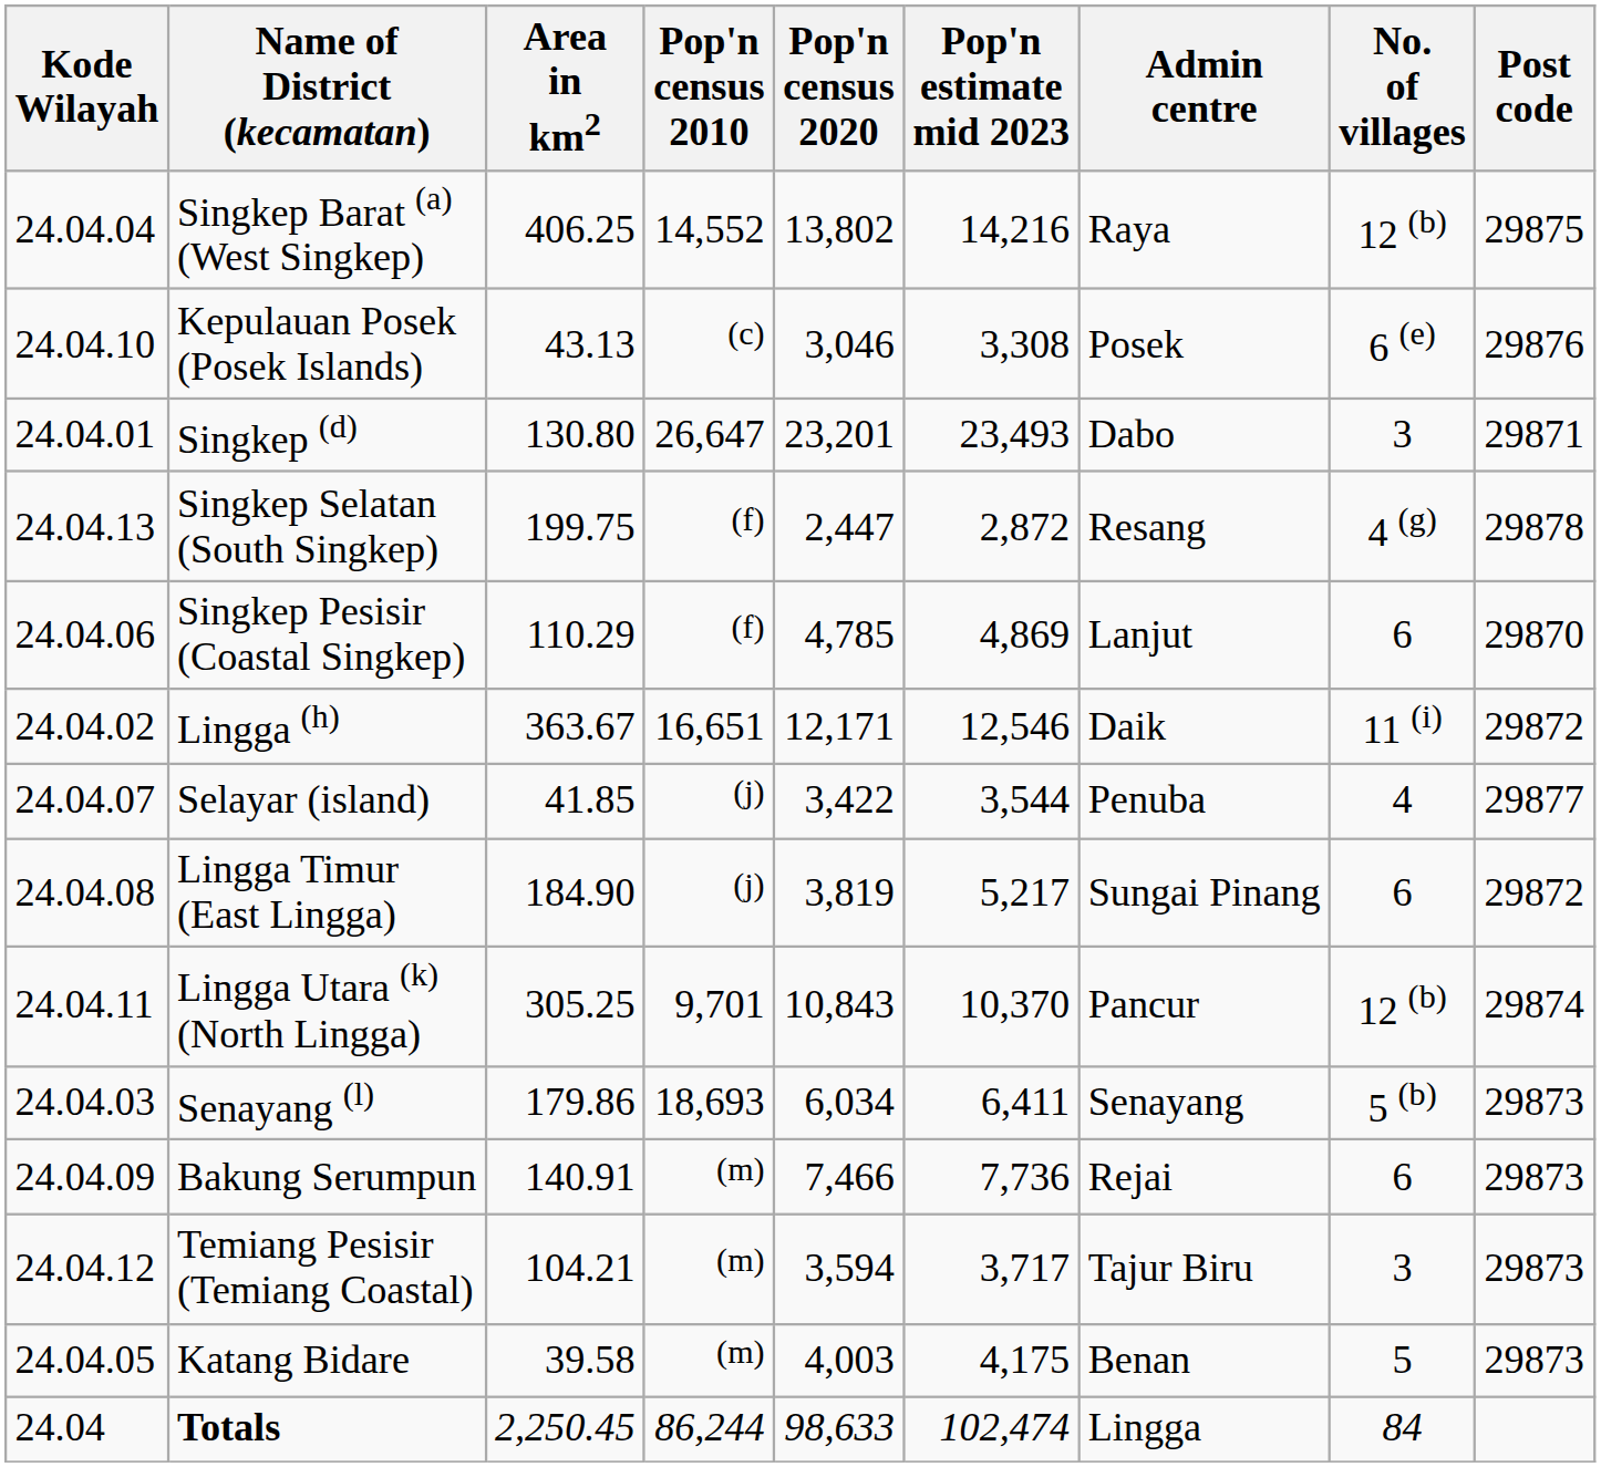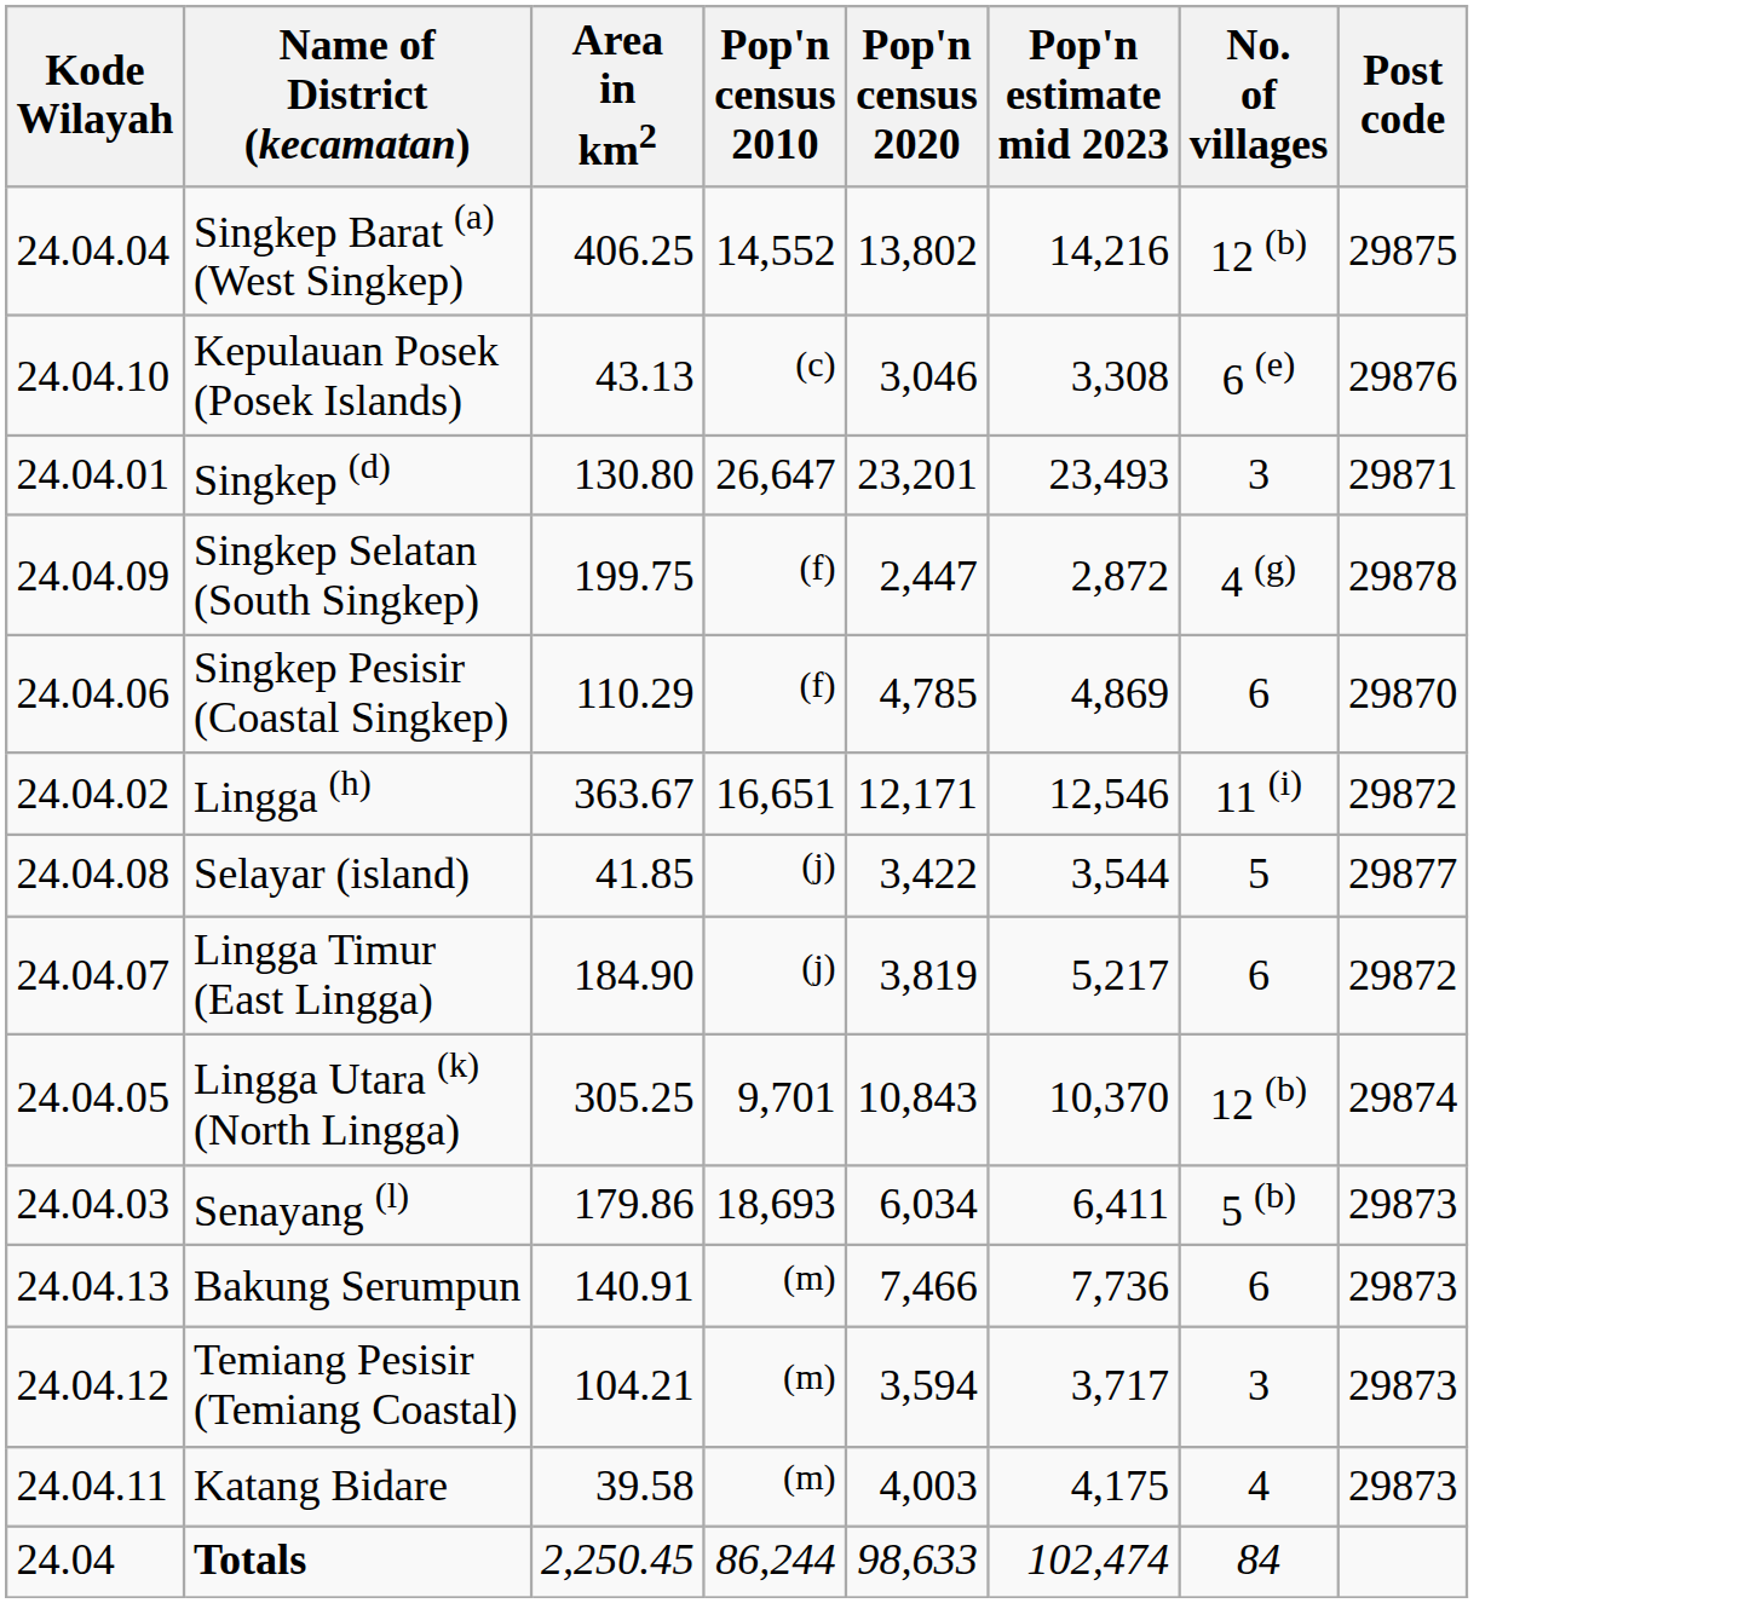- column: Admin centre | Raya | Posek | Dabo | Resang | Lanjut | Daik | Penuba | Sungai Pinang | Pancur | Senayang | Rejai | Tajur Biru | Benan | Lingga
Singkep Selatan (South Singkep) | Kode Wilayah: 24.04.13 -> 24.04.09
Selayar (island) | Kode Wilayah: 24.04.07 -> 24.04.08
Selayar (island) | No. of villages: 4 -> 5
Lingga Timur (East Lingga) | Kode Wilayah: 24.04.08 -> 24.04.07
Lingga Utara (k) (North Lingga) | Kode Wilayah: 24.04.11 -> 24.04.05
Bakung Serumpun | Kode Wilayah: 24.04.09 -> 24.04.13
Katang Bidare | Kode Wilayah: 24.04.05 -> 24.04.11
Katang Bidare | No. of villages: 5 -> 4
